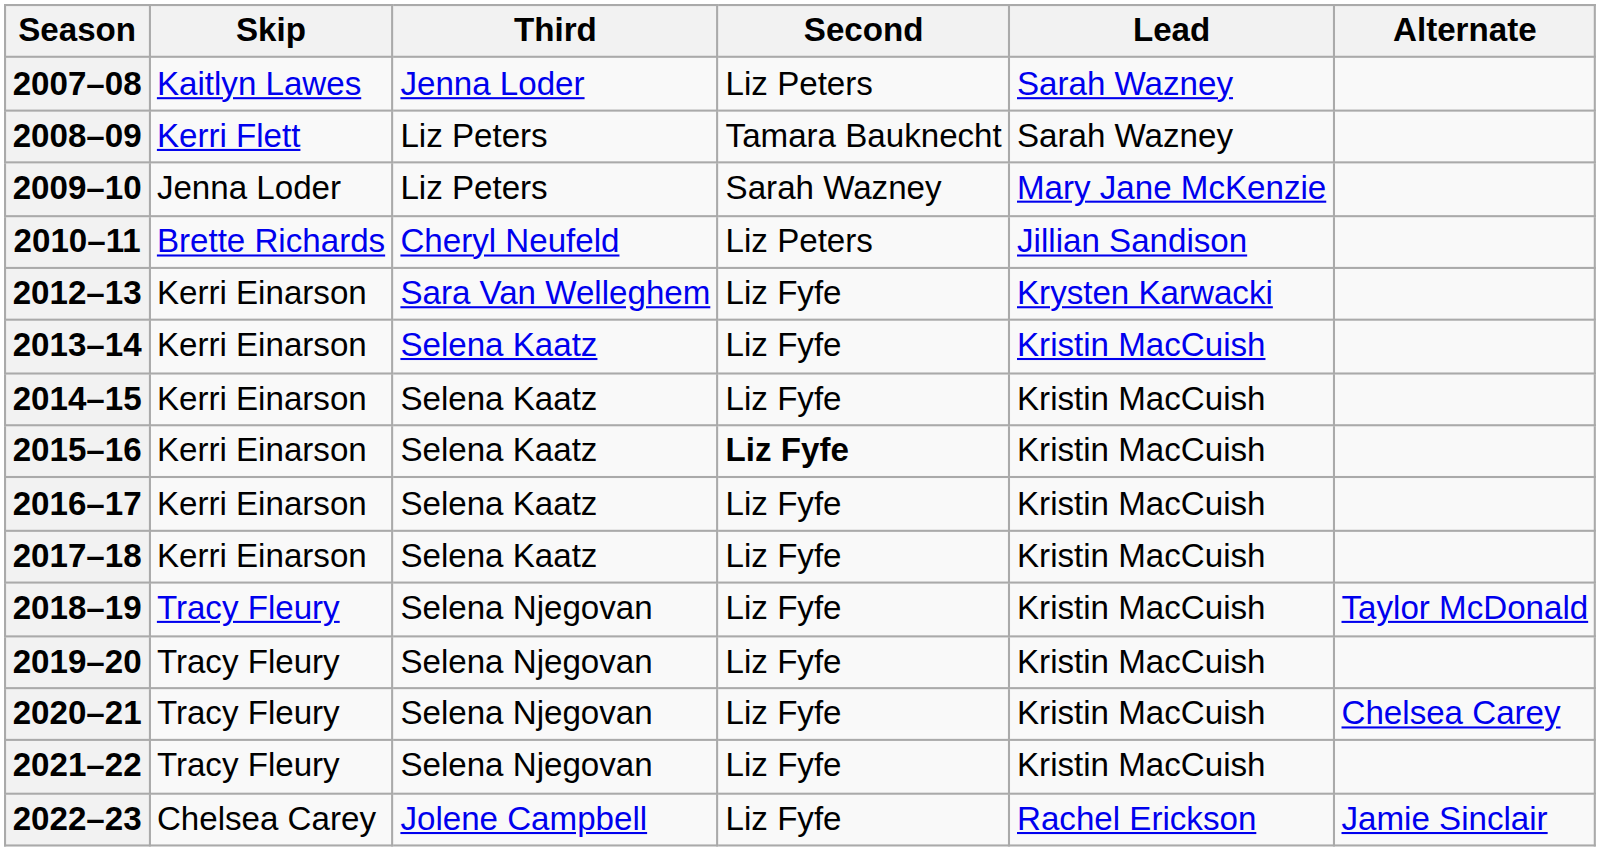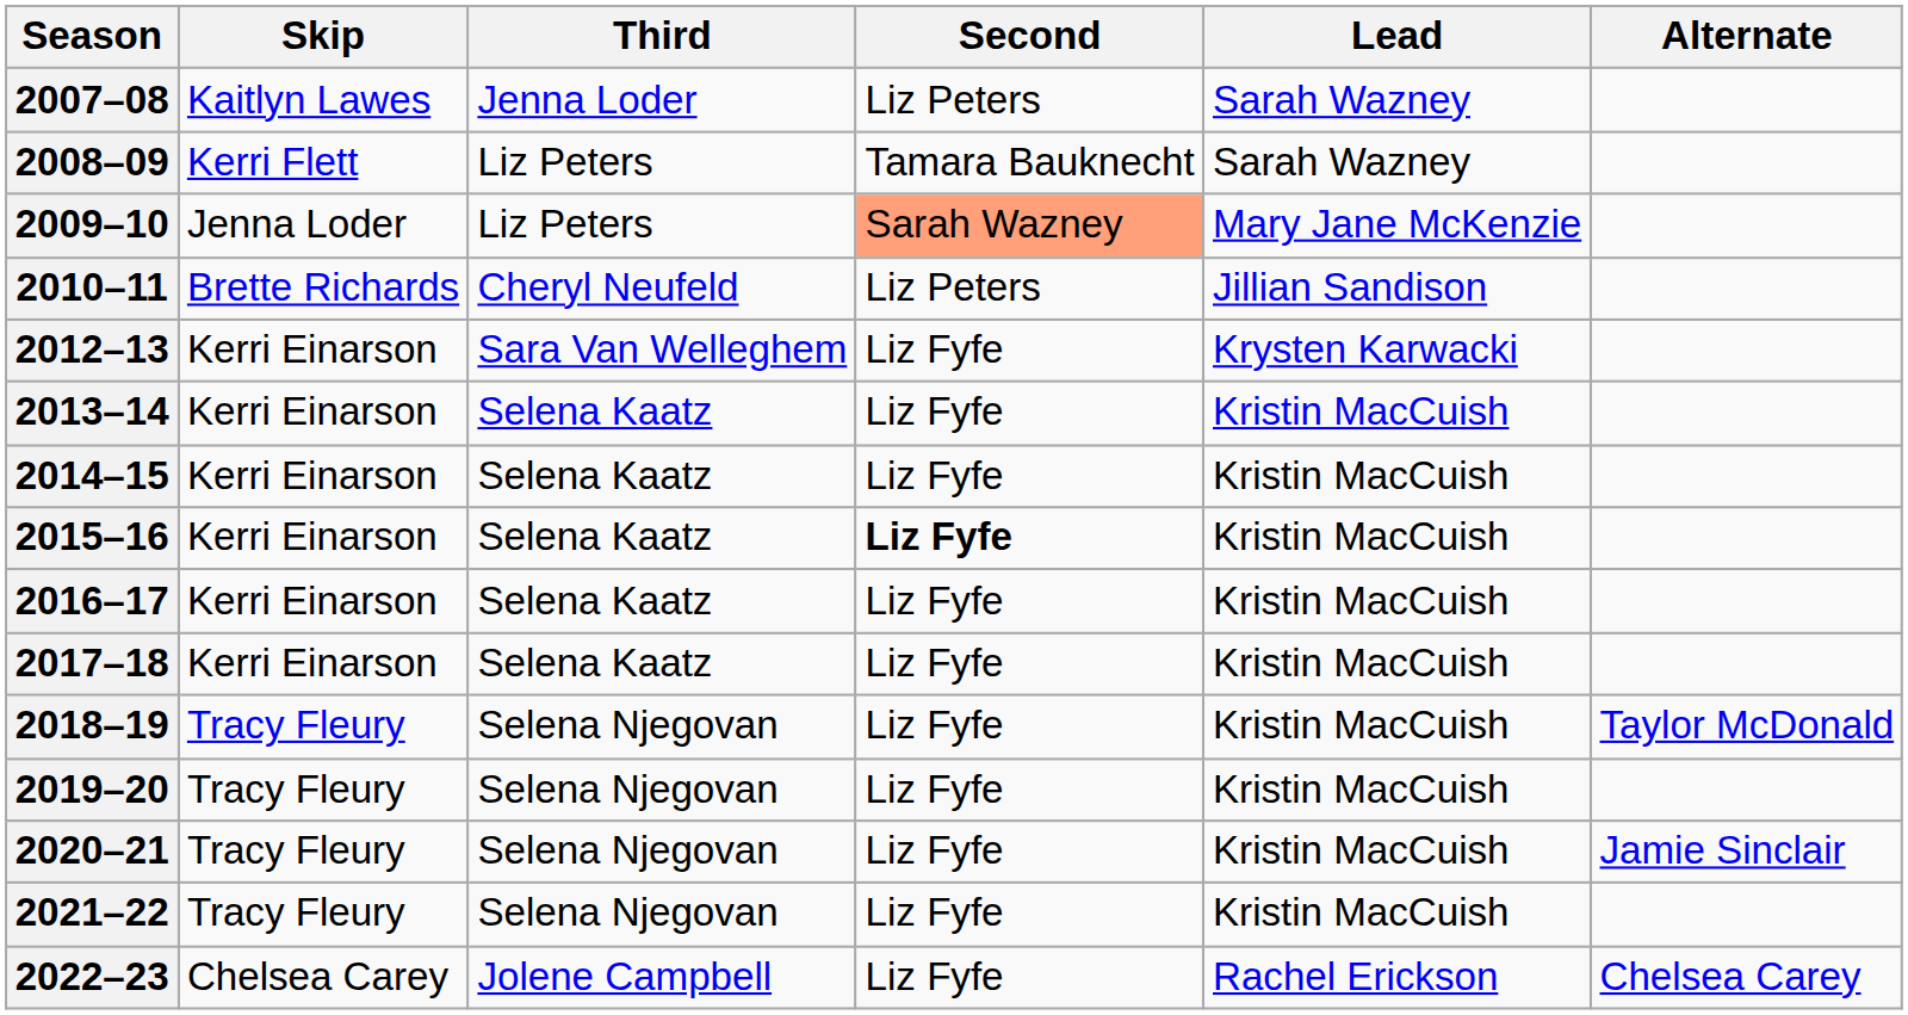2009–10 | Second: no background -> lightsalmon background
2020–21 | Alternate: Chelsea Carey -> Jamie Sinclair
2022–23 | Alternate: Jamie Sinclair -> Chelsea Carey
